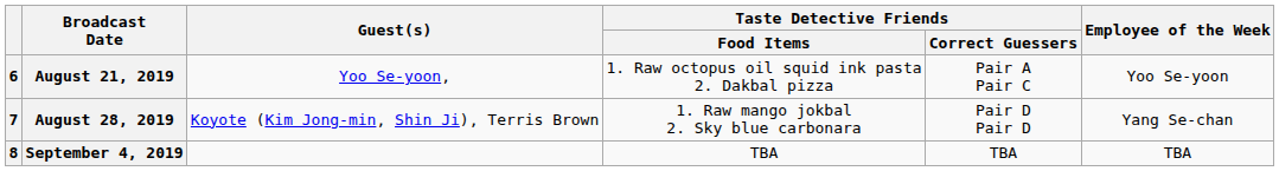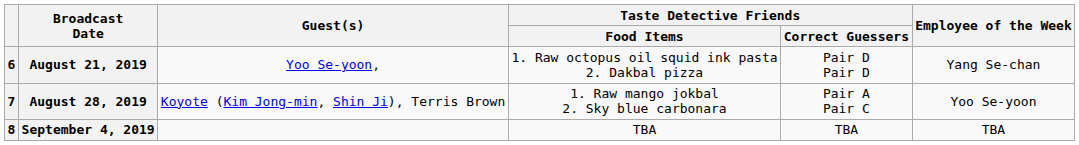August 21, 2019 | Taste Detective Friends / Correct Guessers: Pair A Pair C -> Pair D Pair D
August 21, 2019 | Employee of the Week: Yoo Se-yoon -> Yang Se-chan
August 28, 2019 | Taste Detective Friends / Correct Guessers: Pair D Pair D -> Pair A Pair C
August 28, 2019 | Employee of the Week: Yang Se-chan -> Yoo Se-yoon
